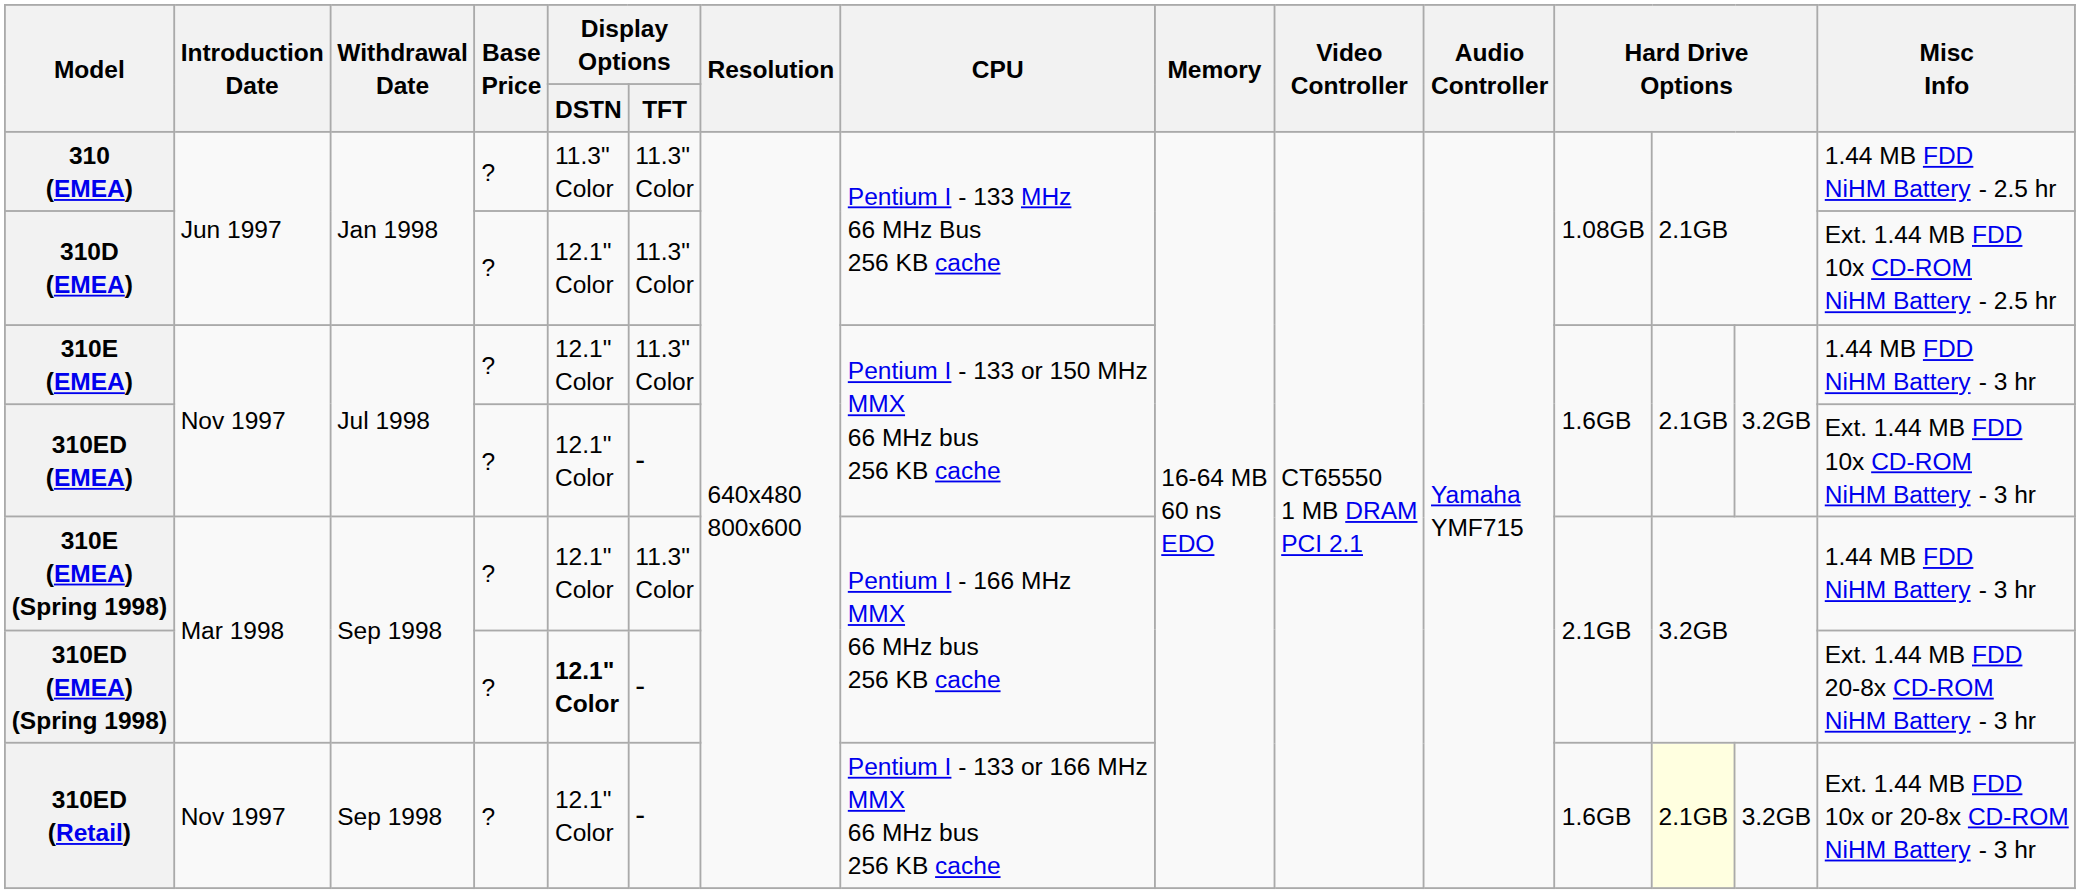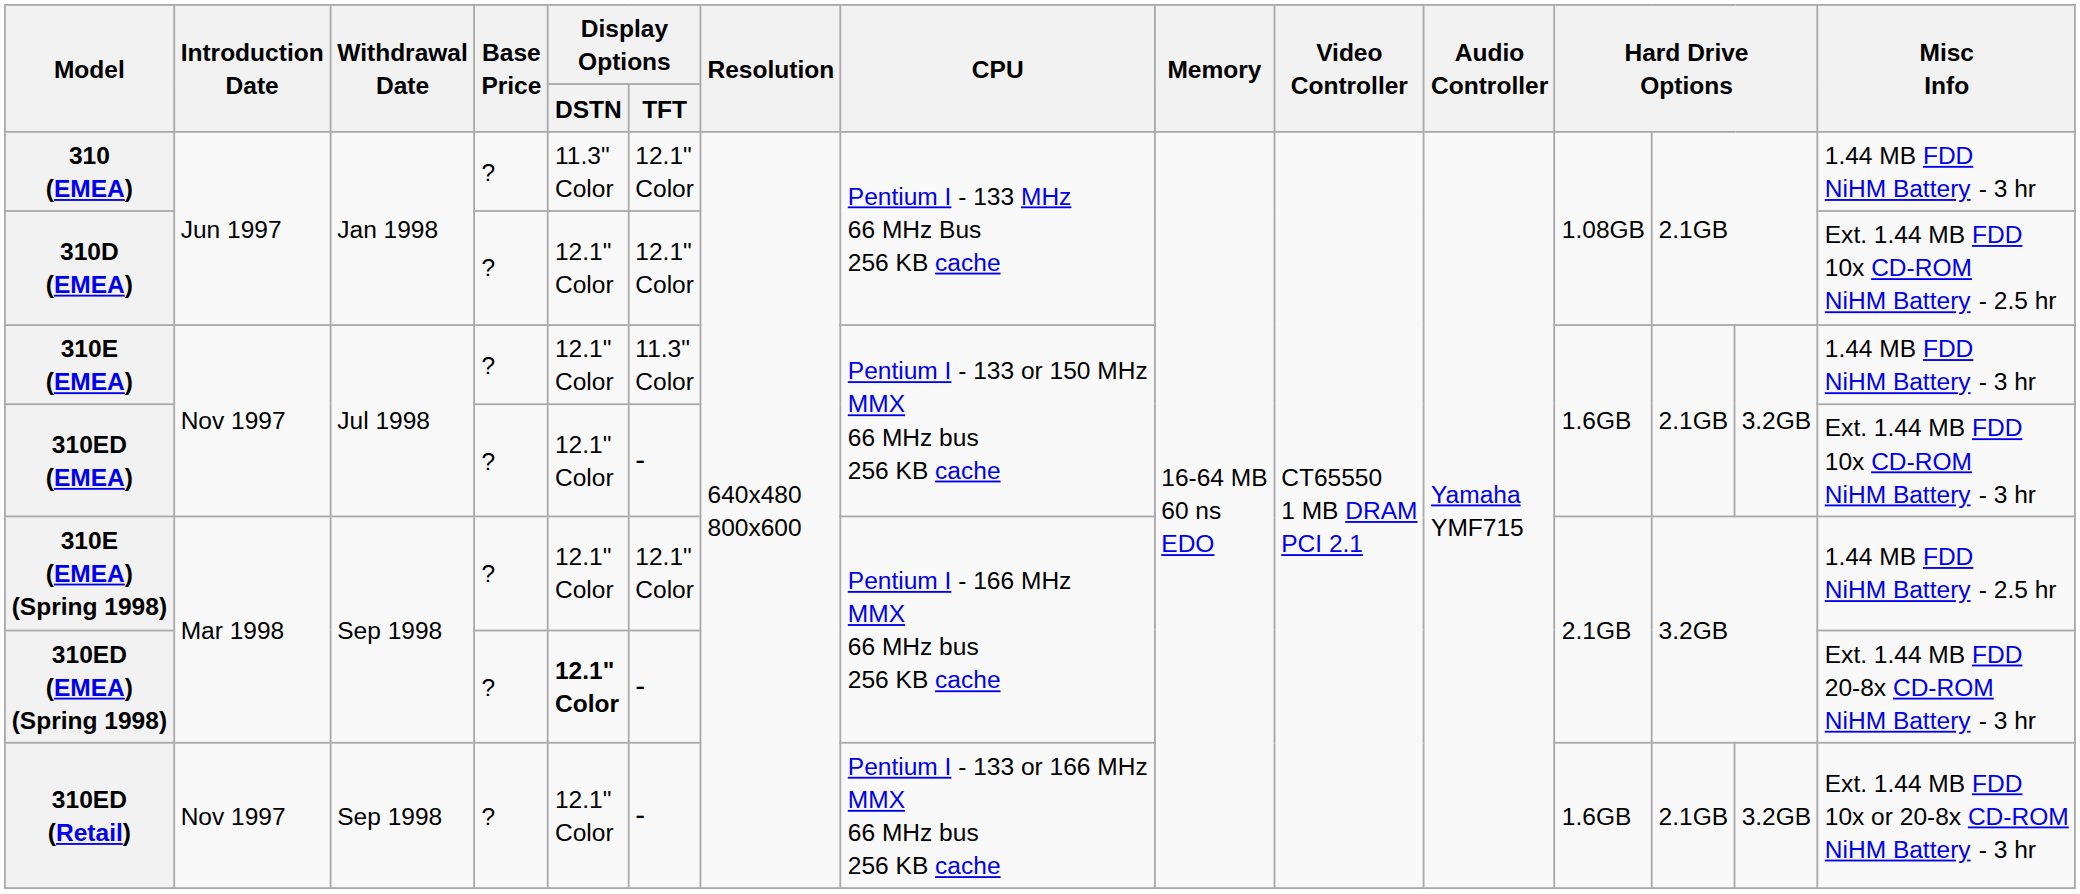310 (EMEA) | Display Options / TFT: 11.3" Color -> 12.1" Color
310 (EMEA) | Misc Info: 1.44 MB FDD NiHM Battery - 2.5 hr -> 1.44 MB FDD NiHM Battery - 3 hr
310D (EMEA) | Display Options / TFT: 11.3" Color -> 12.1" Color
310E (EMEA) (Spring 1998) | Display Options / TFT: 11.3" Color -> 12.1" Color
310E (EMEA) (Spring 1998) | Misc Info: 1.44 MB FDD NiHM Battery - 3 hr -> 1.44 MB FDD NiHM Battery - 2.5 hr
310ED (Retail) | column 13: lightyellow background -> no background
